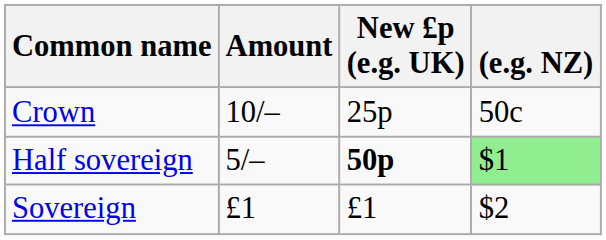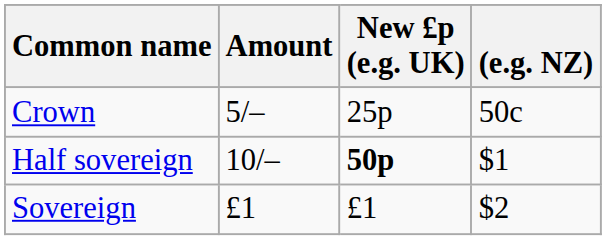Crown | Amount: 10/– -> 5/–
Half sovereign | Amount: 5/– -> 10/–
Half sovereign | (e.g. NZ): lightgreen background -> no background
